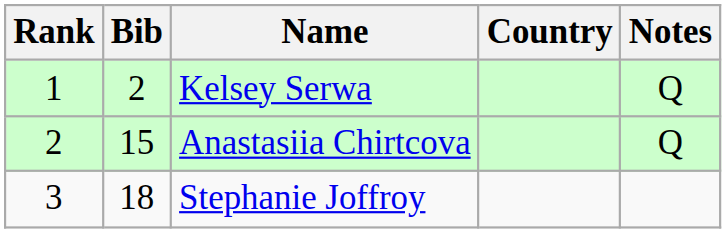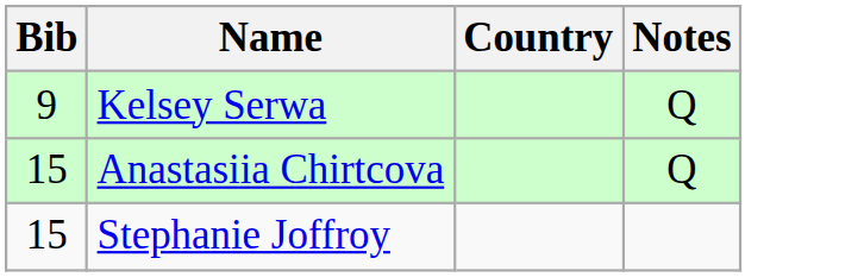- column: Rank | 1 | 2 | 3
Kelsey Serwa | Bib: 2 -> 9
Stephanie Joffroy | Bib: 18 -> 15
